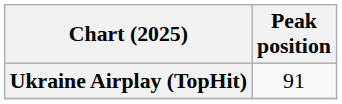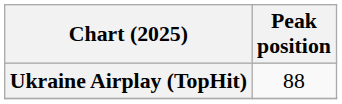Ukraine Airplay (TopHit) | Peak position: 91 -> 88
